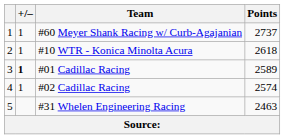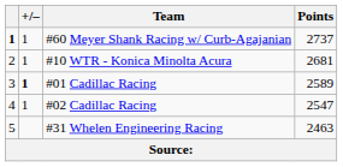#60 Meyer Shank Racing w/ Curb-Agajanian | column 1: normal -> bold
#10 WTR - Konica Minolta Acura | Points: 2618 -> 2681
#02 Cadillac Racing | Points: 2574 -> 2547
